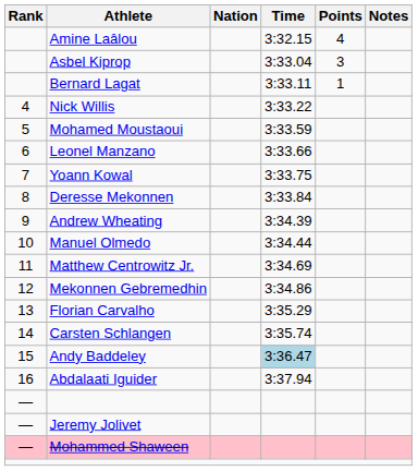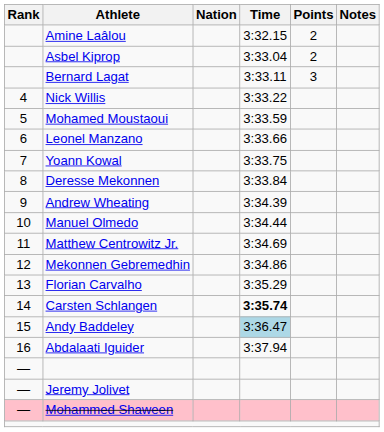Amine Laâlou | Points: 4 -> 2
Asbel Kiprop | Points: 3 -> 2
Bernard Lagat | Points: 1 -> 3
Carsten Schlangen | Time: normal -> bold
